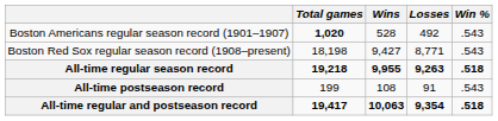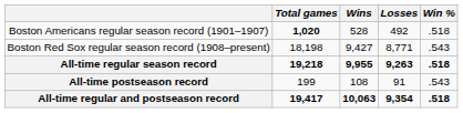Boston Americans regular season record (1901–1907) | Win %: .543 -> .518
